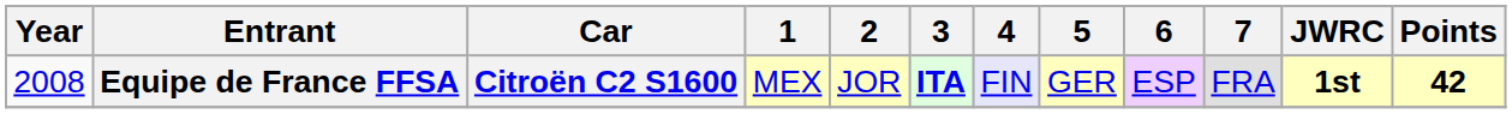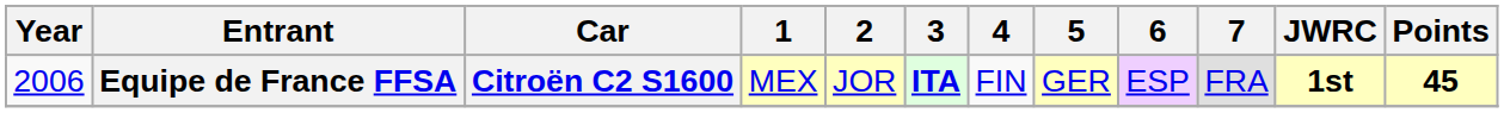Equipe de France FFSA | Year: 2008 -> 2006
Equipe de France FFSA | 4: lavender background -> no background
Equipe de France FFSA | Points: 42 -> 45
